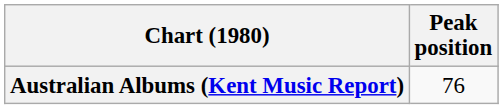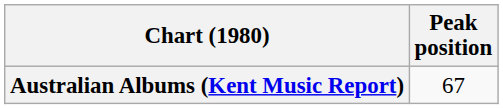Australian Albums (Kent Music Report) | Peak position: 76 -> 67
